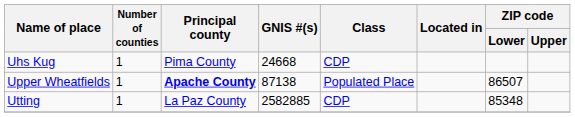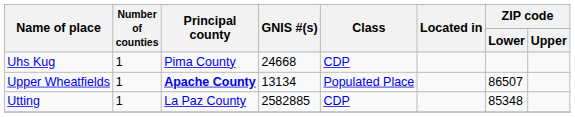Upper Wheatfields | GNIS #(s): 87138 -> 13134
